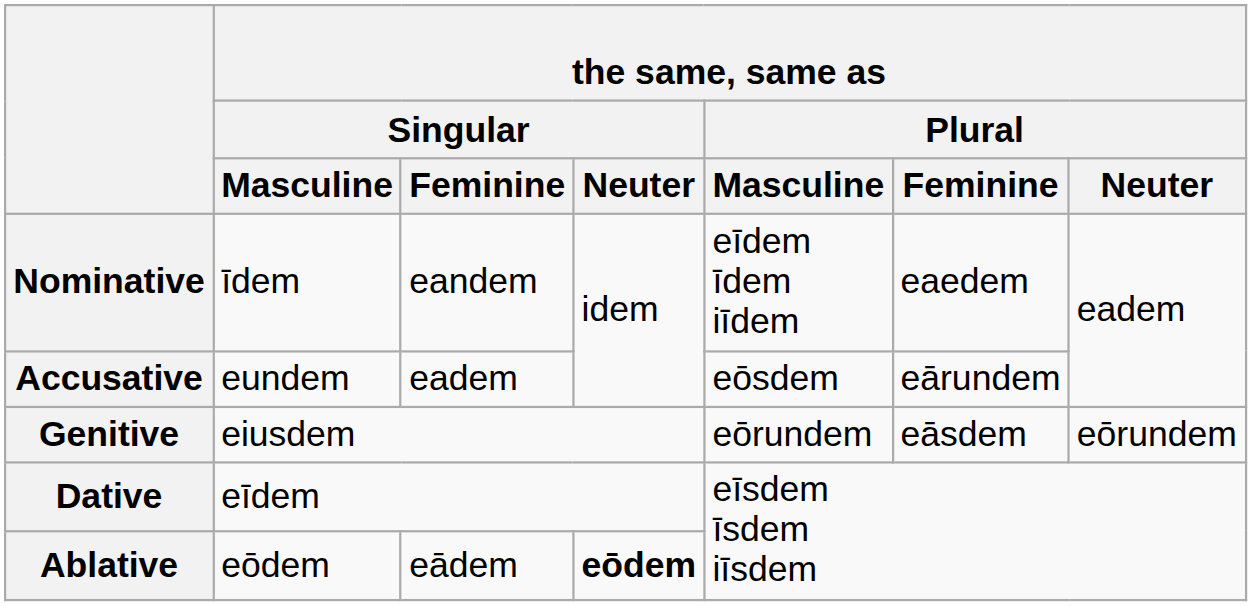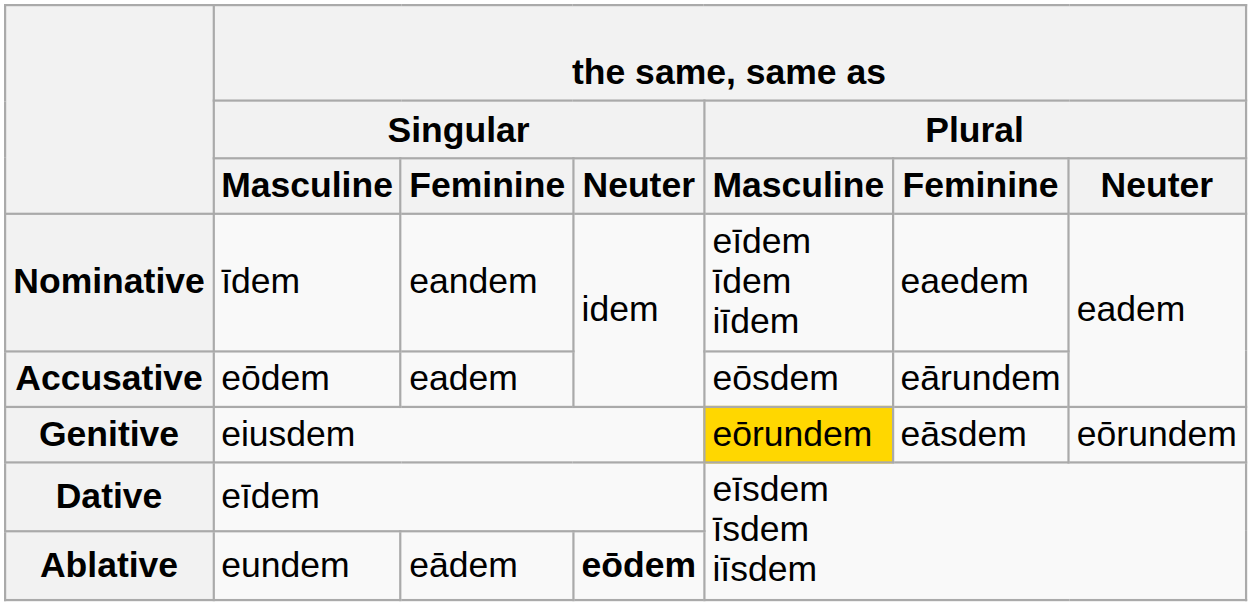Accusative | the same, same as / Singular / Masculine: eundem -> eōdem
Genitive | the same, same as / Plural / Masculine: no background -> gold background
Ablative | the same, same as / Singular / Masculine: eōdem -> eundem
